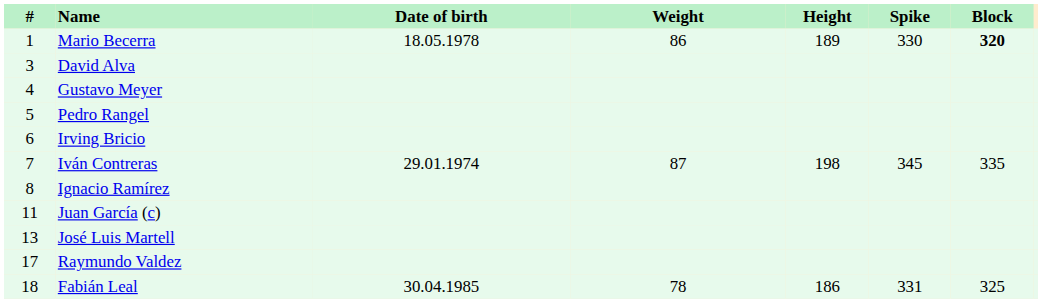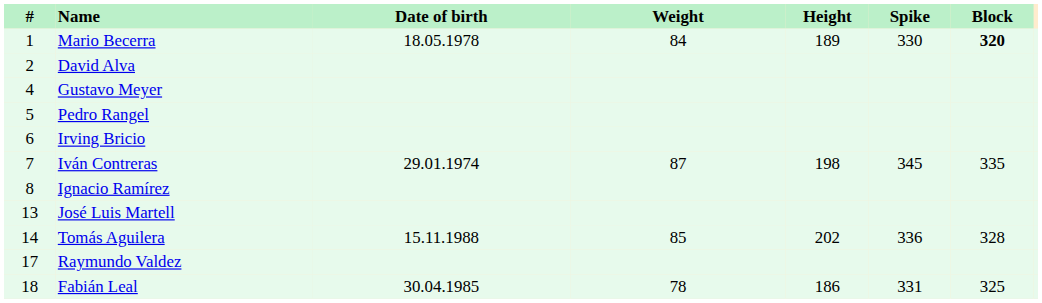Mario Becerra | Weight: 86 -> 84
David Alva | #: 3 -> 2
- row: 11 | Juan García (c)
+ row: 14 | Tomás Aguilera | 15.11.1988 | 85 | 202 | 336 | 328
